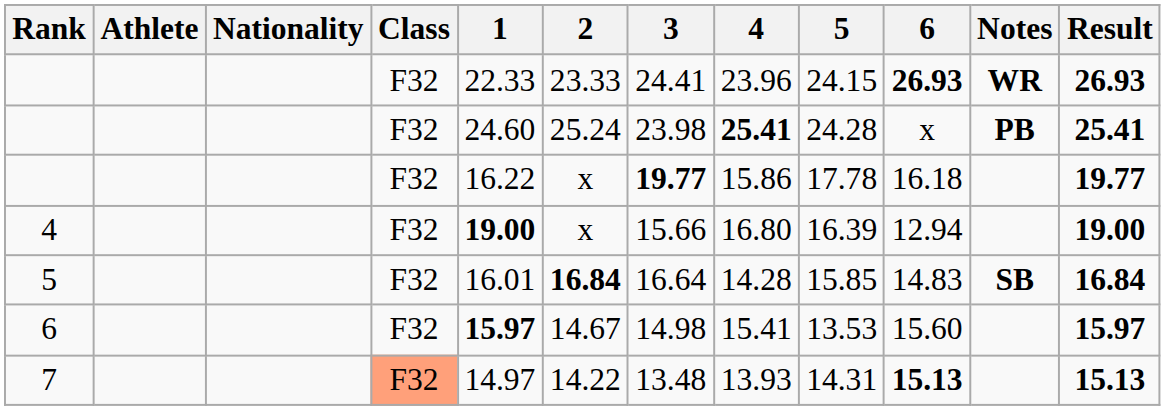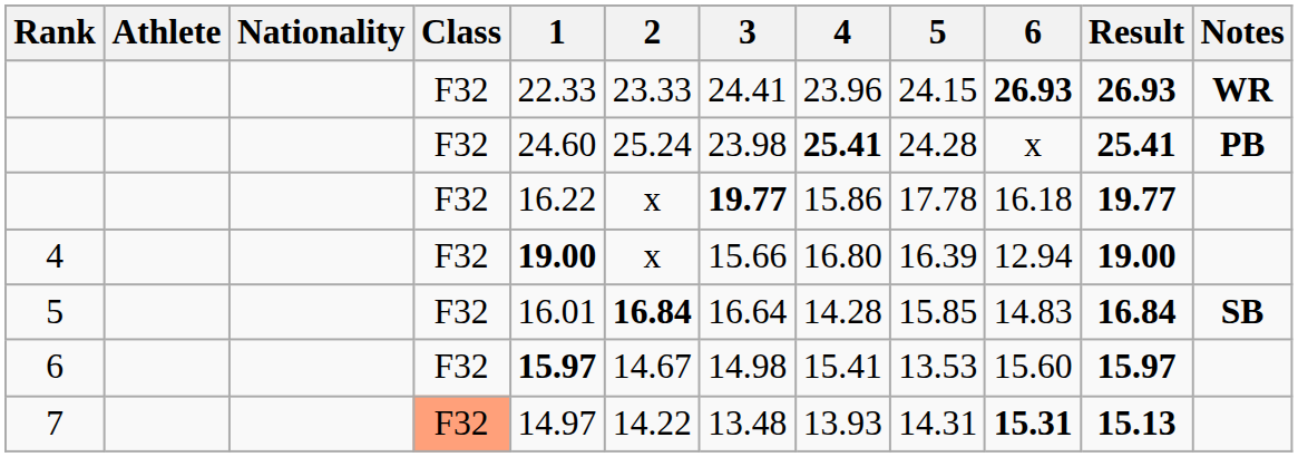columns swapped: Result <-> Notes
7 | 6: 15.13 -> 15.31
